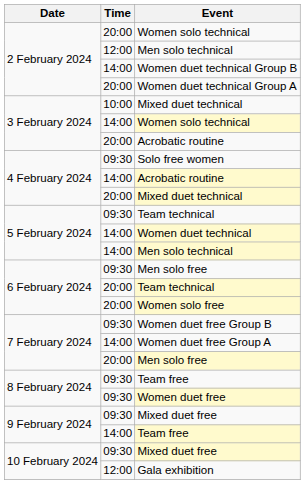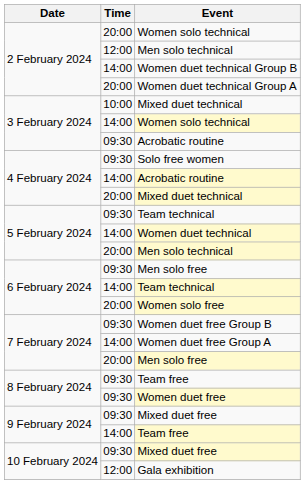3 February 2024 / Acrobatic routine | Time: 20:00 -> 09:30
5 February 2024 / Men solo technical | Time: 14:00 -> 20:00
6 February 2024 / Team technical | Time: 20:00 -> 14:00
